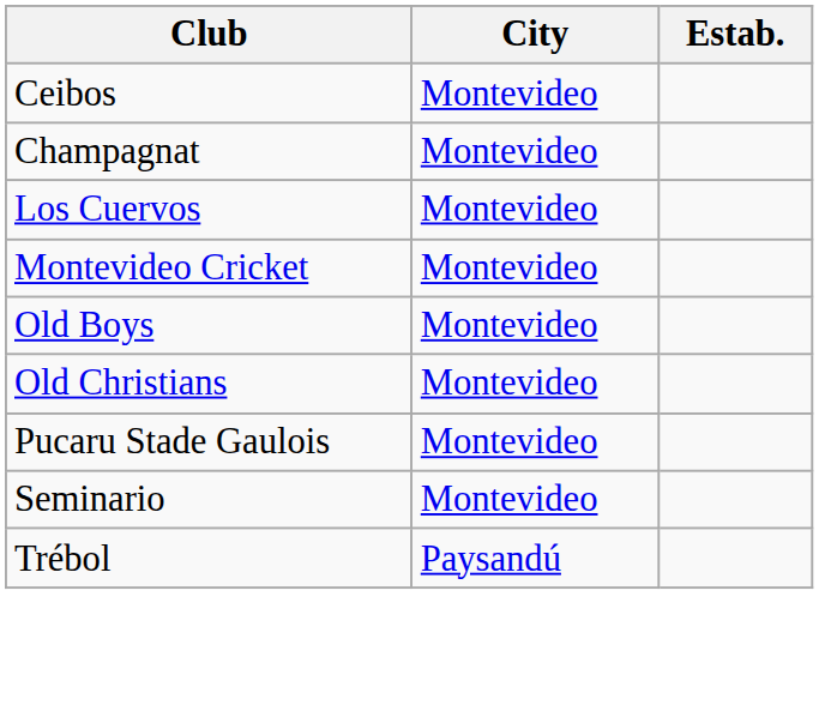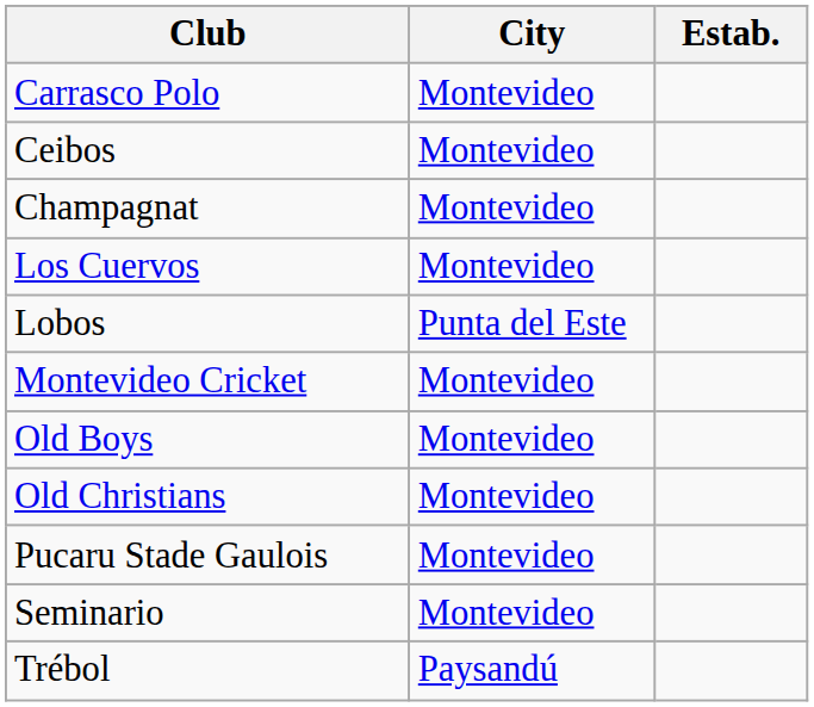+ row: Carrasco Polo | Montevideo
+ row: Lobos | Punta del Este
